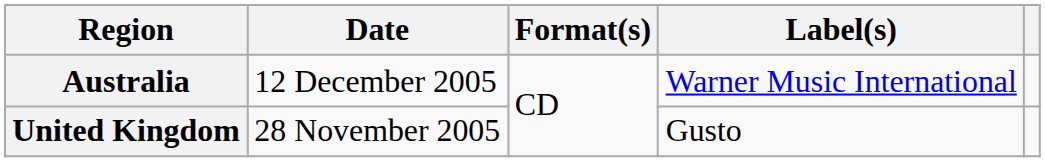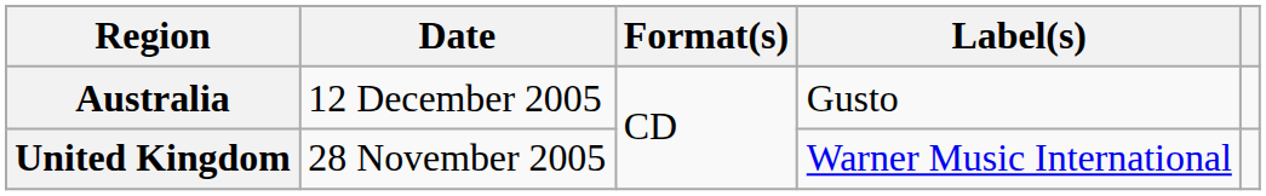Australia | Label(s): Warner Music International -> Gusto
United Kingdom | Label(s): Gusto -> Warner Music International
